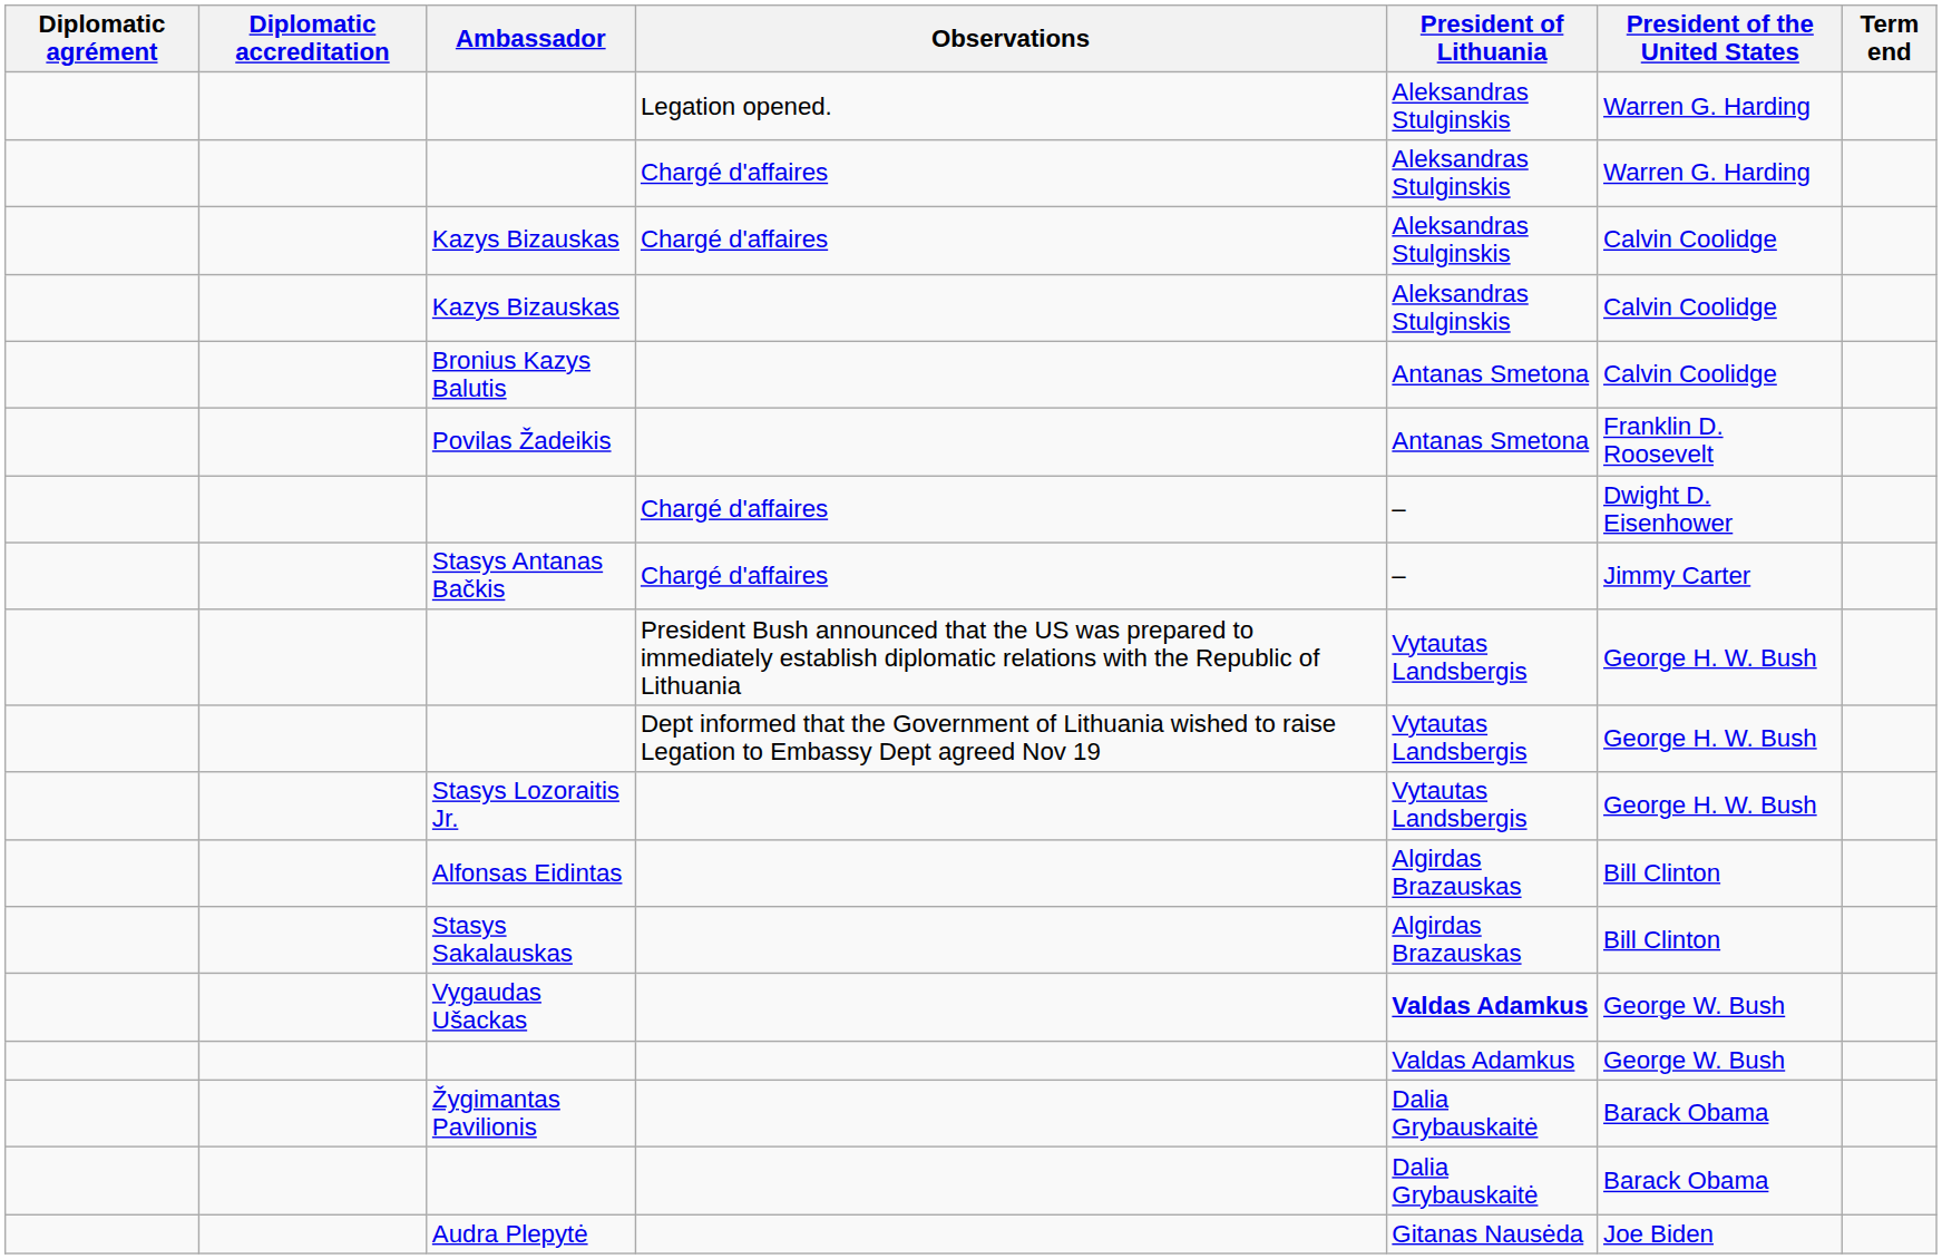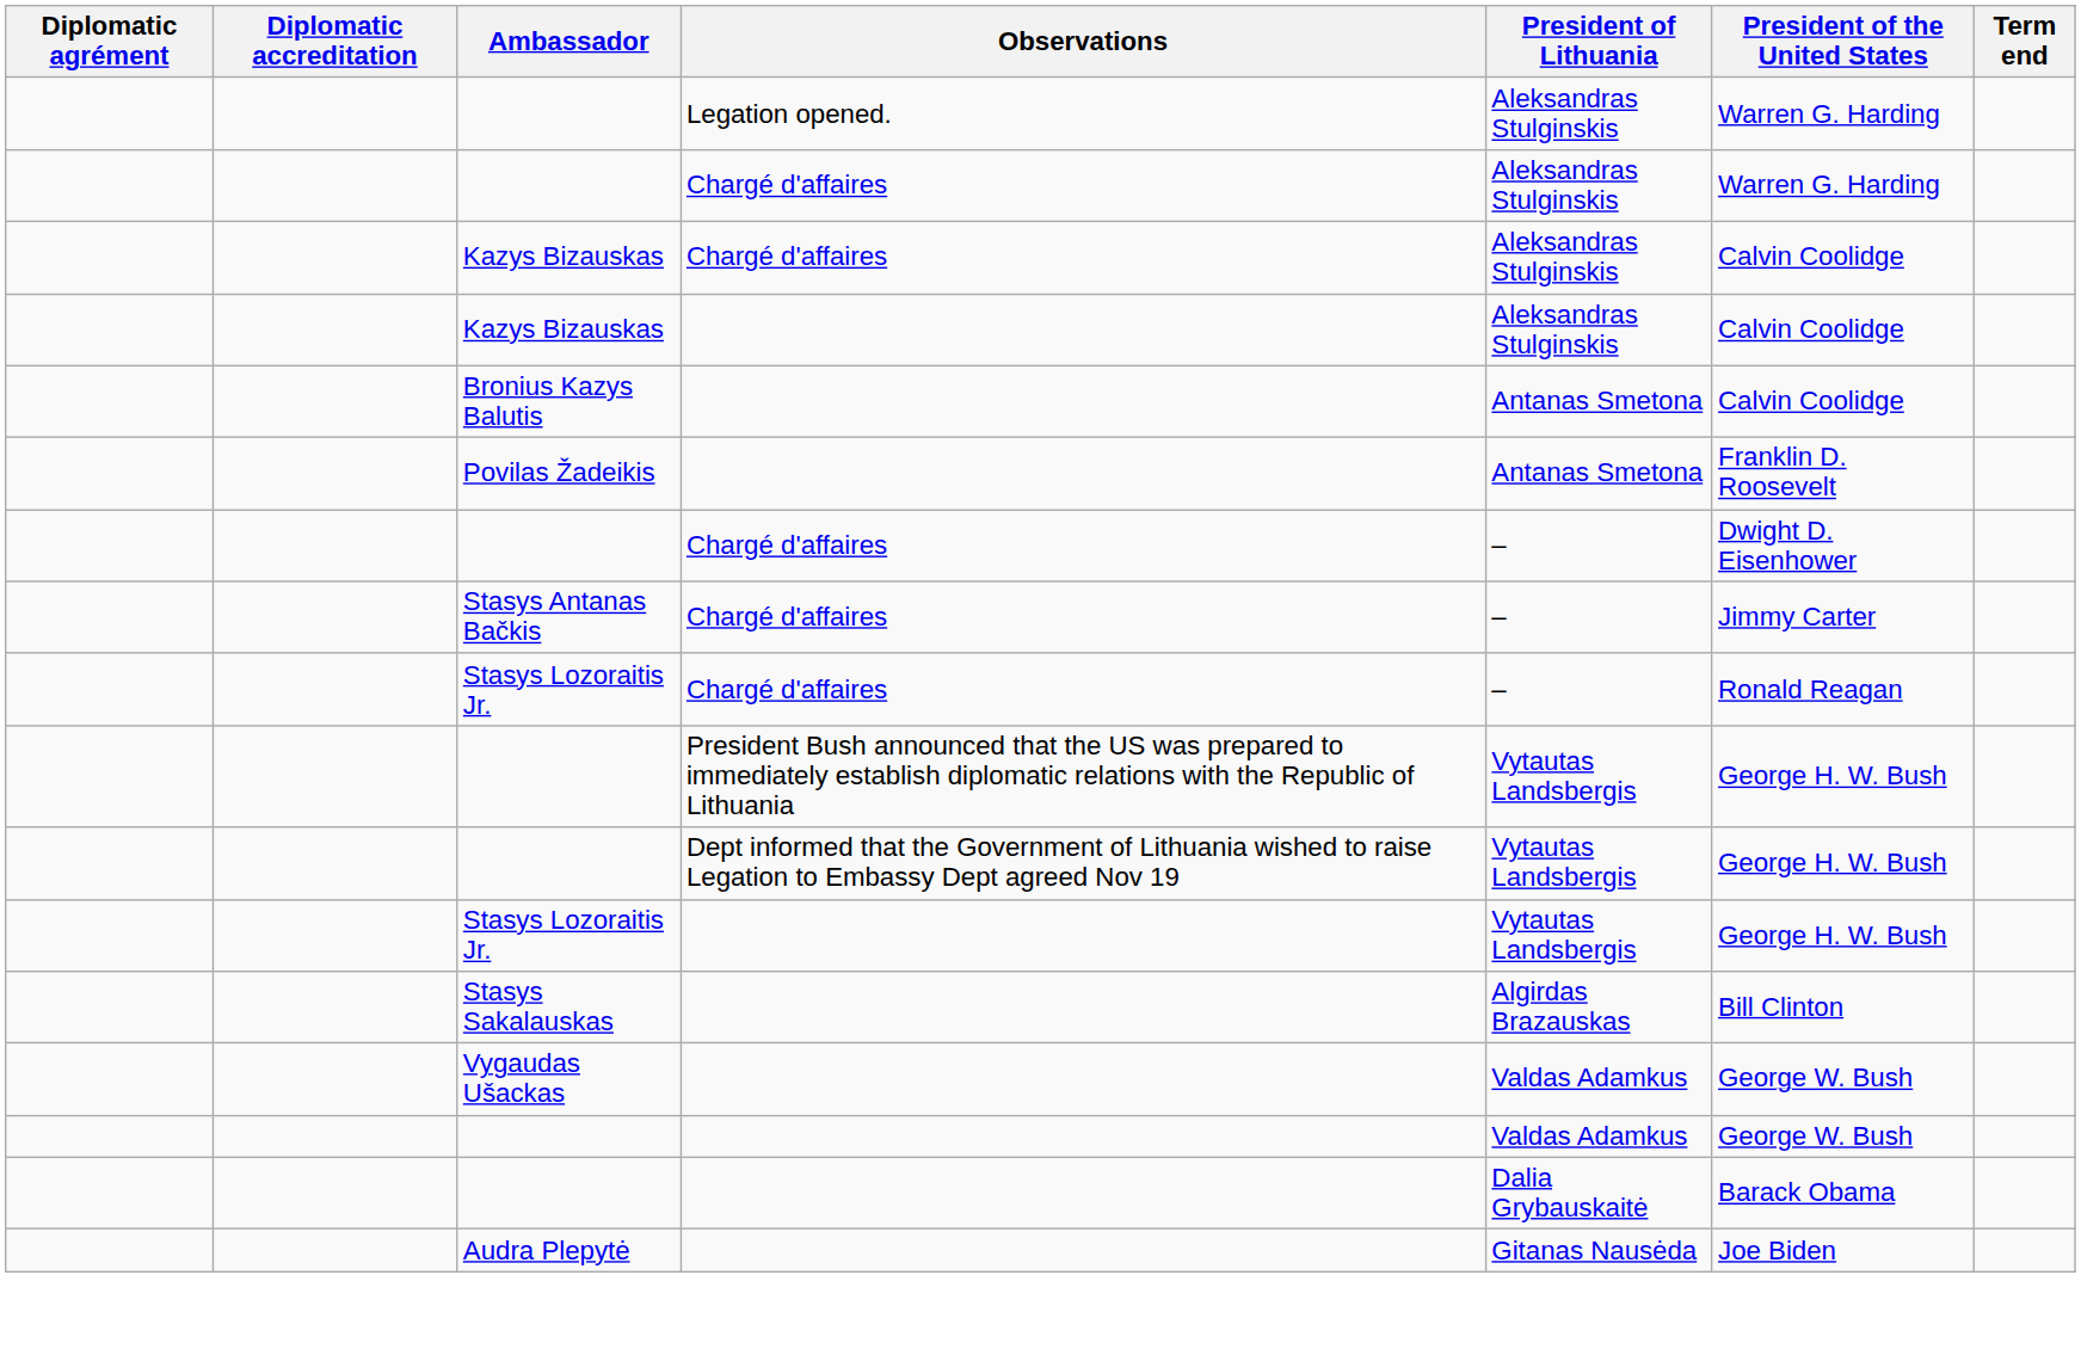+ row: Stasys Lozoraitis Jr. | Chargé d'affaires | – | Ronald Reagan
- row: Alfonsas Eidintas | Algirdas Brazauskas | Bill Clinton
Vygaudas Ušackas | President of Lithuania: bold -> normal
- row: Žygimantas Pavilionis | Dalia Grybauskaitė | Barack Obama
